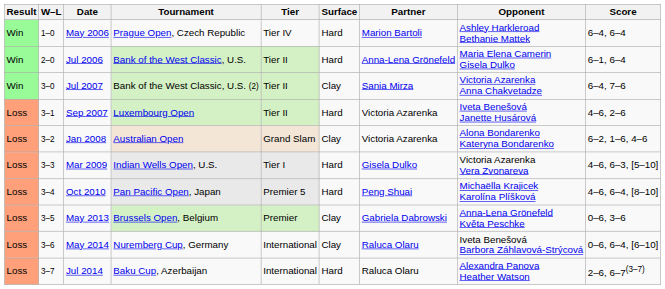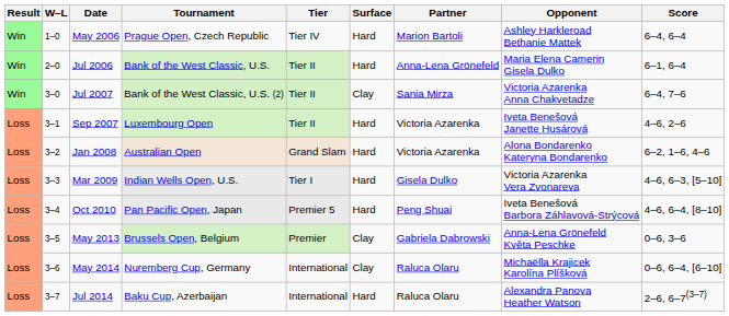Jan 2008 | Surface: Clay -> Hard
Oct 2010 | Opponent: Michaëlla Krajicek Karolína Plíšková -> Iveta Benešová Barbora Záhlavová-Strýcová
May 2014 | Opponent: Iveta Benešová Barbora Záhlavová-Strýcová -> Michaëlla Krajicek Karolína Plíšková
